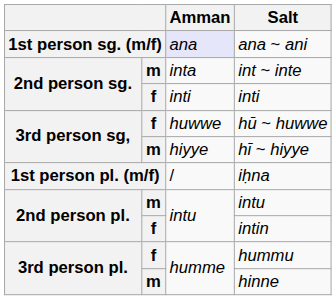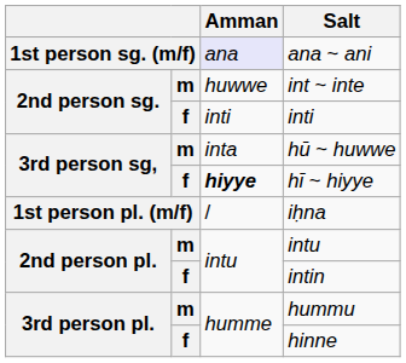int ~ inte | Amman: inta -> huwwe
hū ~ huwwe | column 2: f -> m
hū ~ huwwe | Amman: huwwe -> inta
hī ~ hiyye | column 2: m -> f
hī ~ hiyye | Amman: normal -> bold
hummu | column 2: f -> m
hinne | column 2: m -> f
